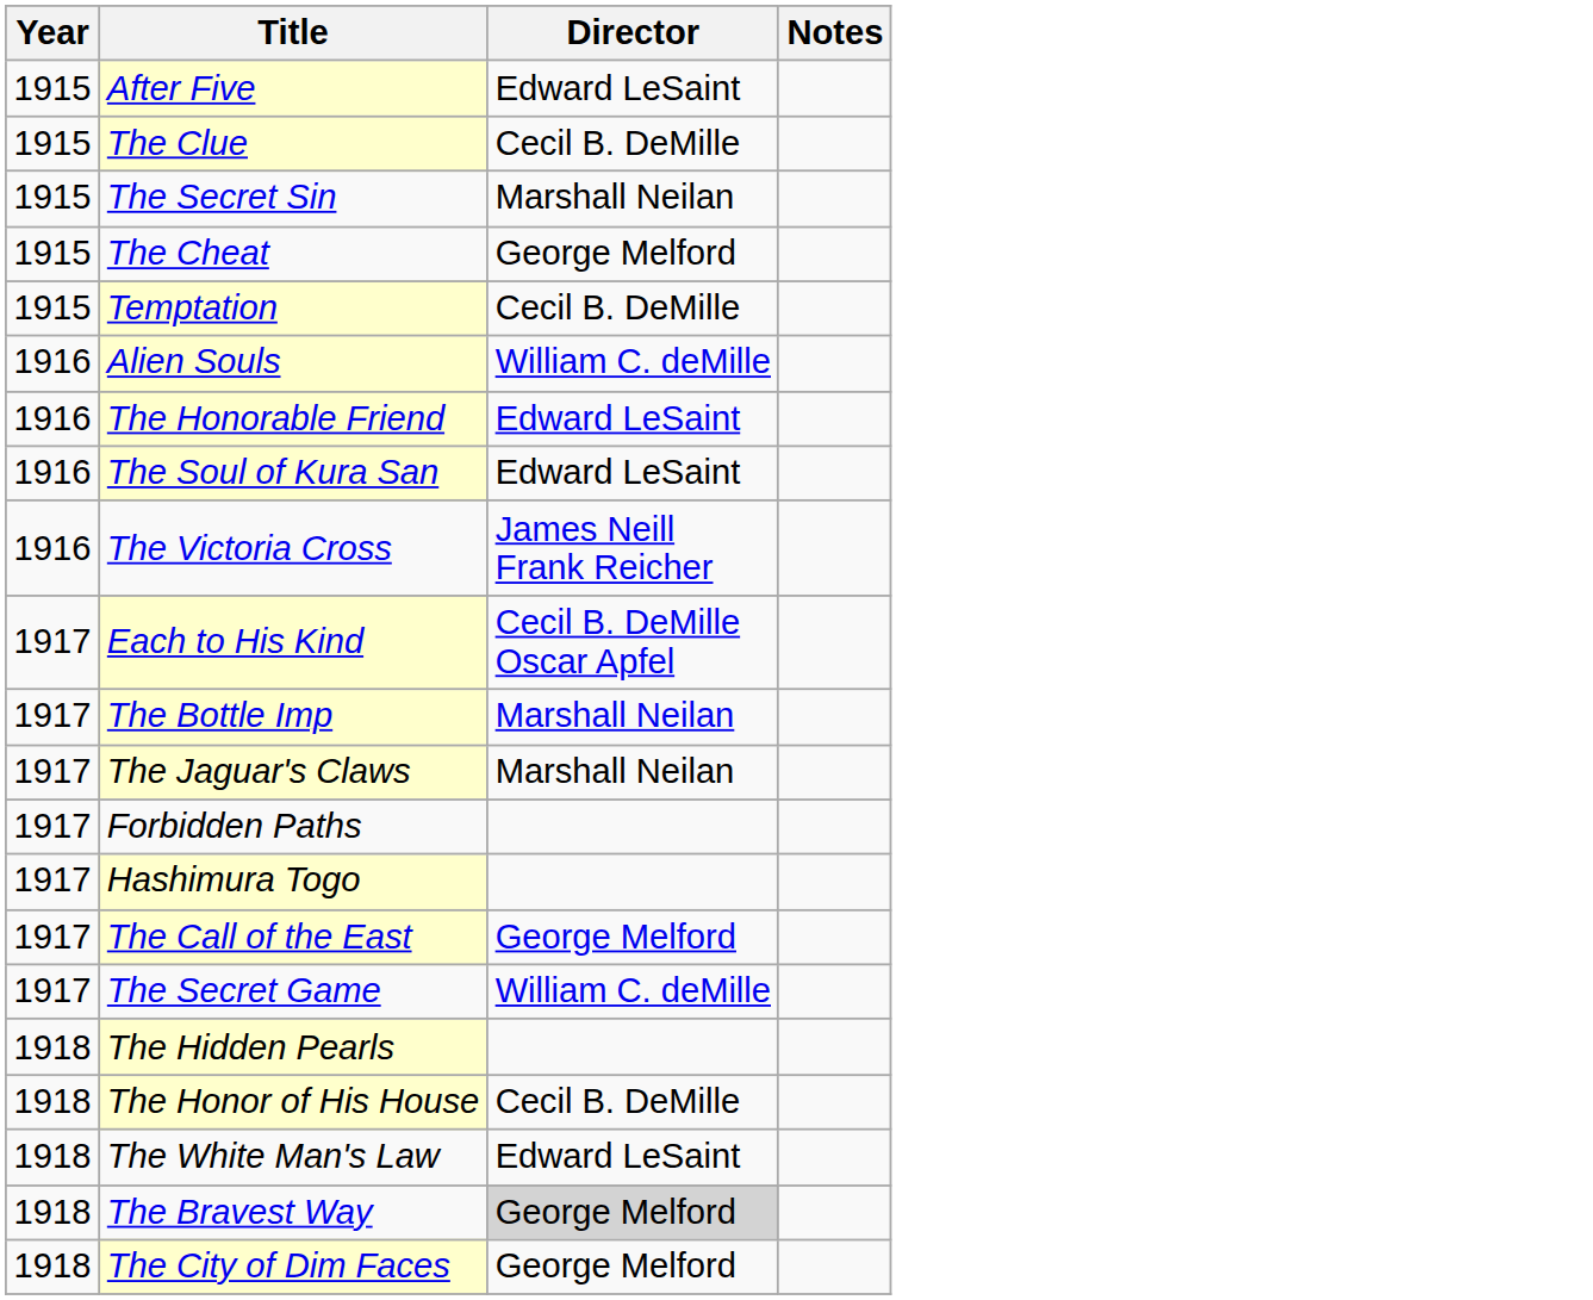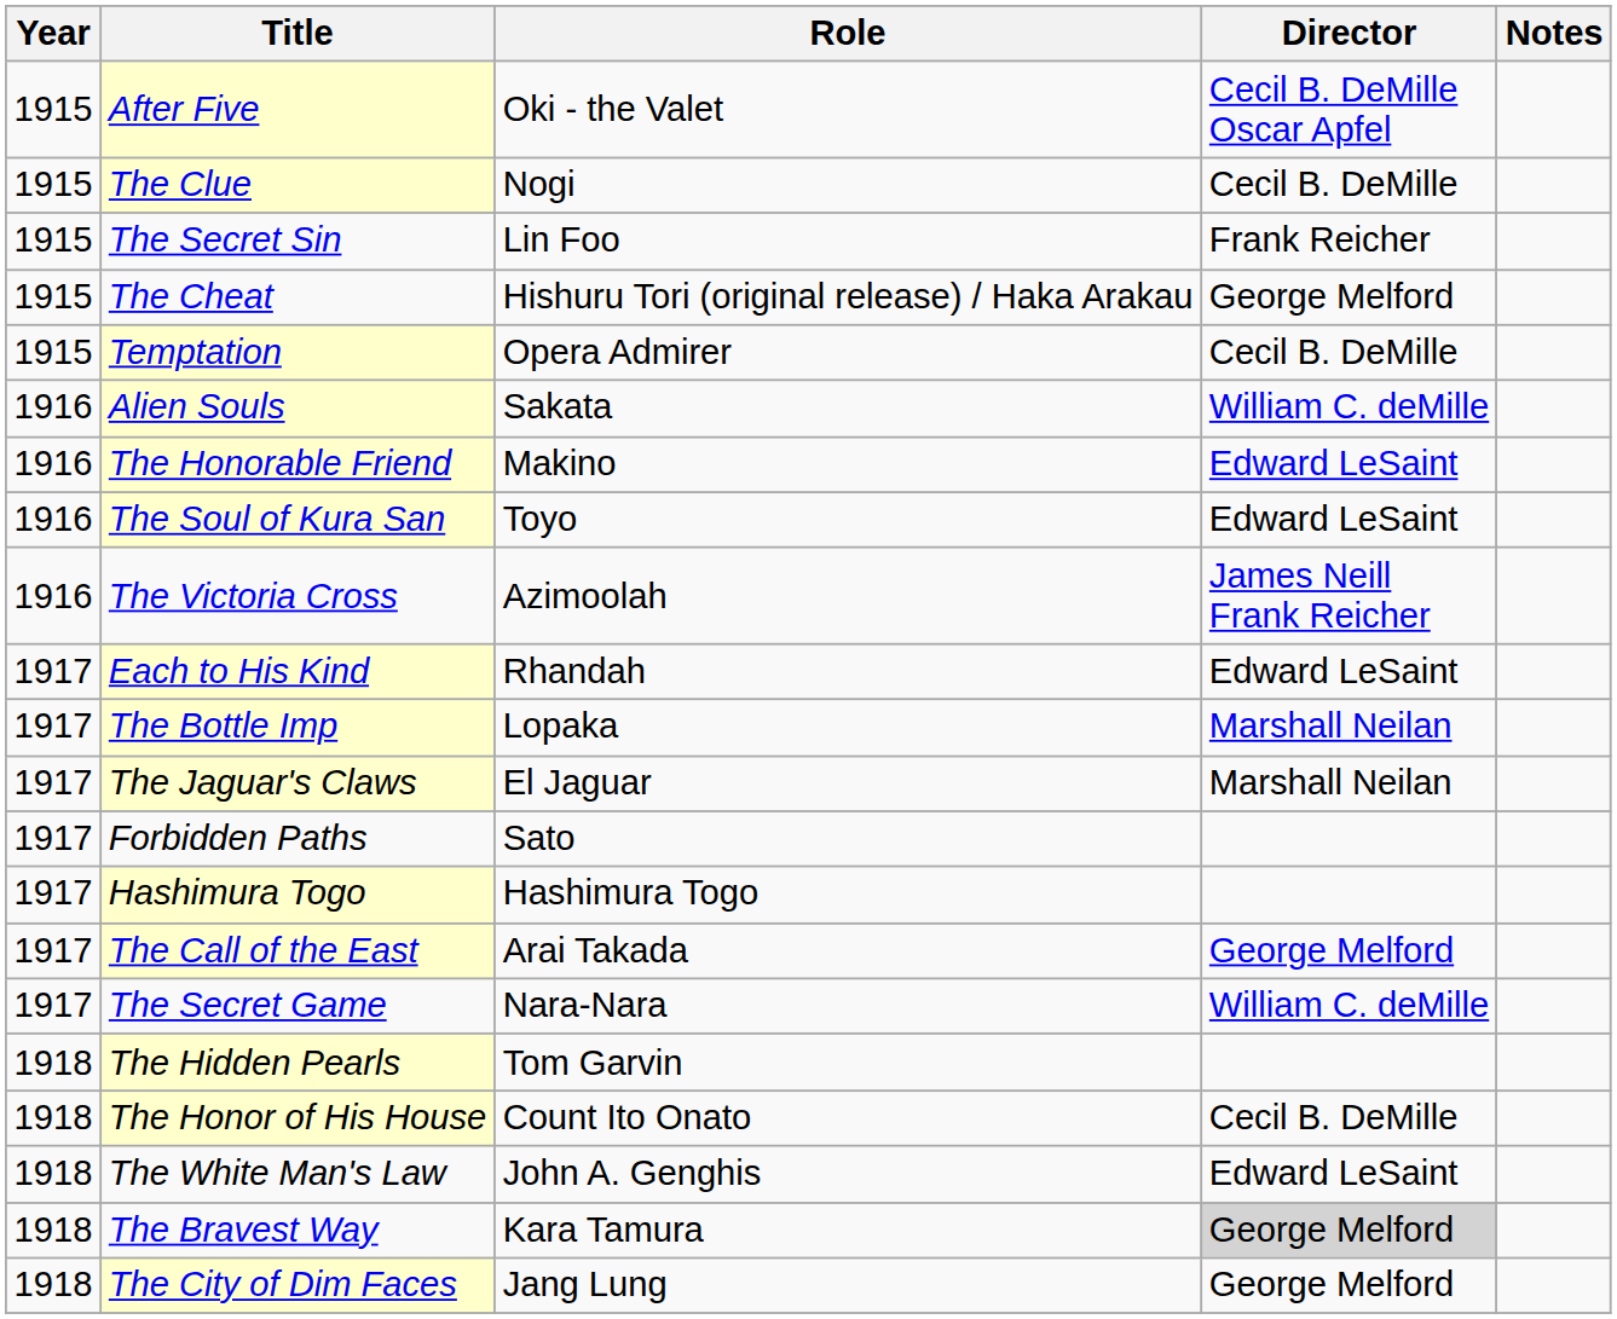+ column: Role | Oki - the Valet | Nogi | Lin Foo | Hishuru Tori (original release) / Haka Arakau | Opera Admirer | Sakata | Makino | Toyo | Azimoolah | Rhandah | Lopaka | El Jaguar | Sato | Hashimura Togo | Arai Takada | Nara-Nara | Tom Garvin | Count Ito Onato | John A. Genghis | Kara Tamura | Jang Lung
After Five | Director: Edward LeSaint -> Cecil B. DeMille Oscar Apfel
The Secret Sin | Director: Marshall Neilan -> Frank Reicher
Each to His Kind | Director: Cecil B. DeMille Oscar Apfel -> Edward LeSaint
